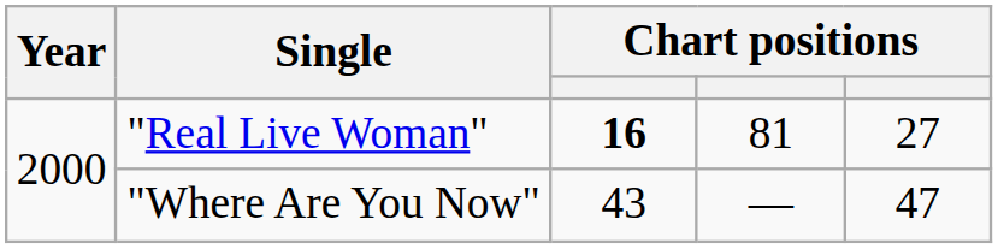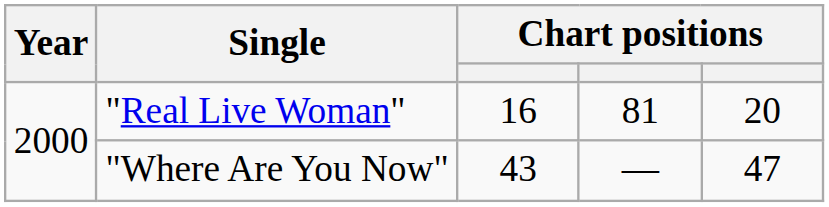"Real Live Woman" | column 3: bold -> normal
"Real Live Woman" | column 5: 27 -> 20
